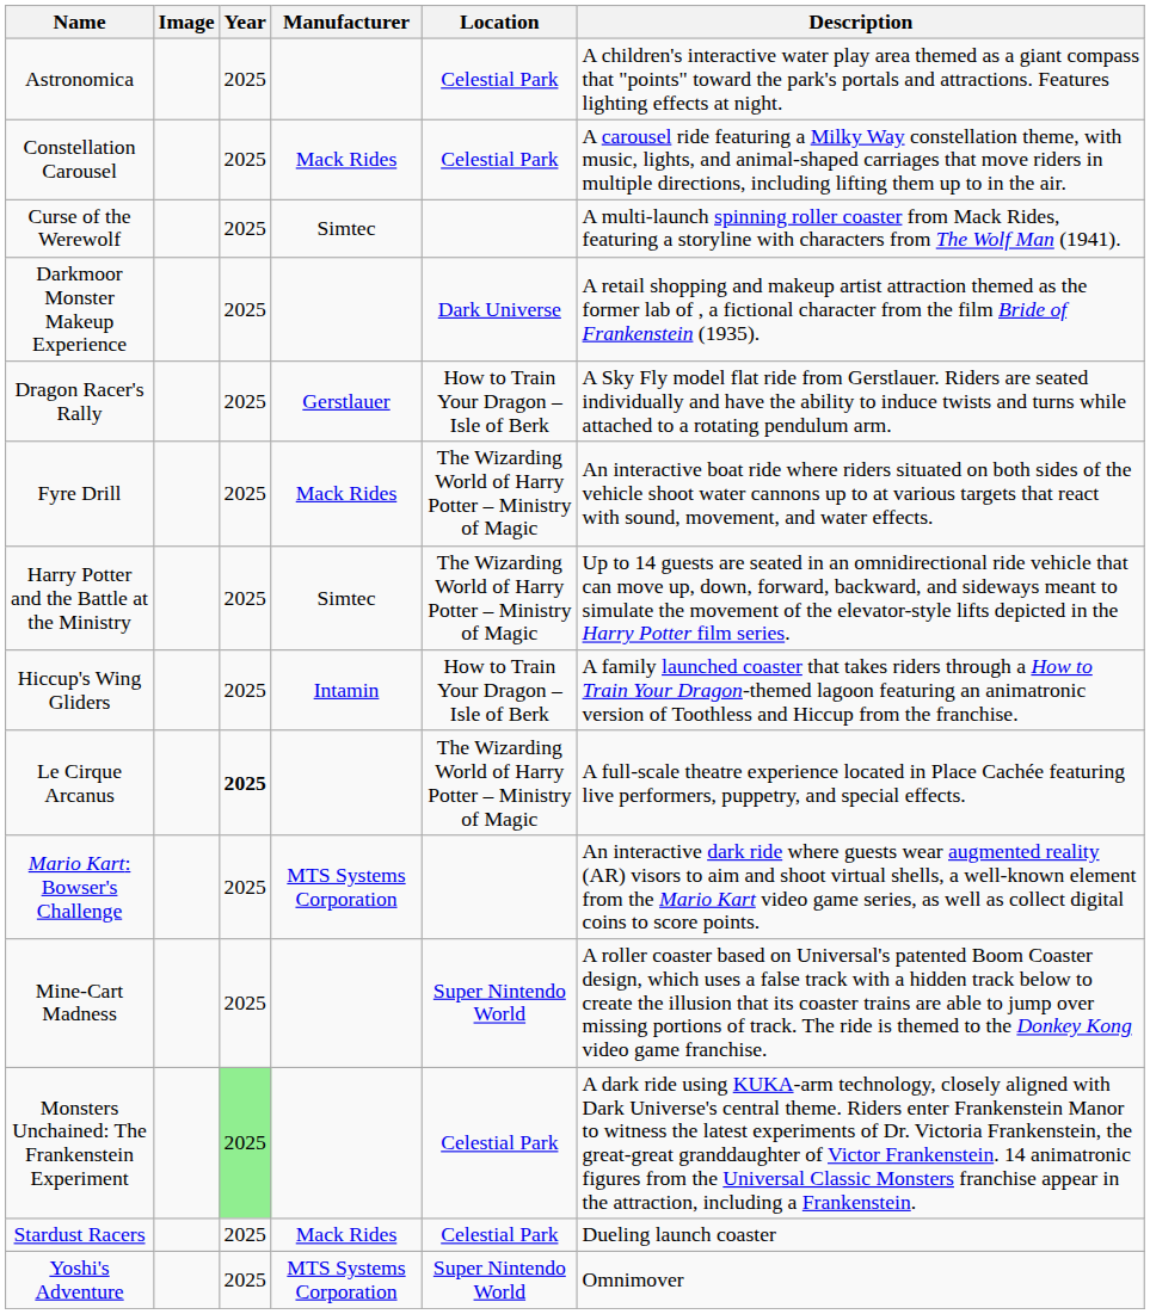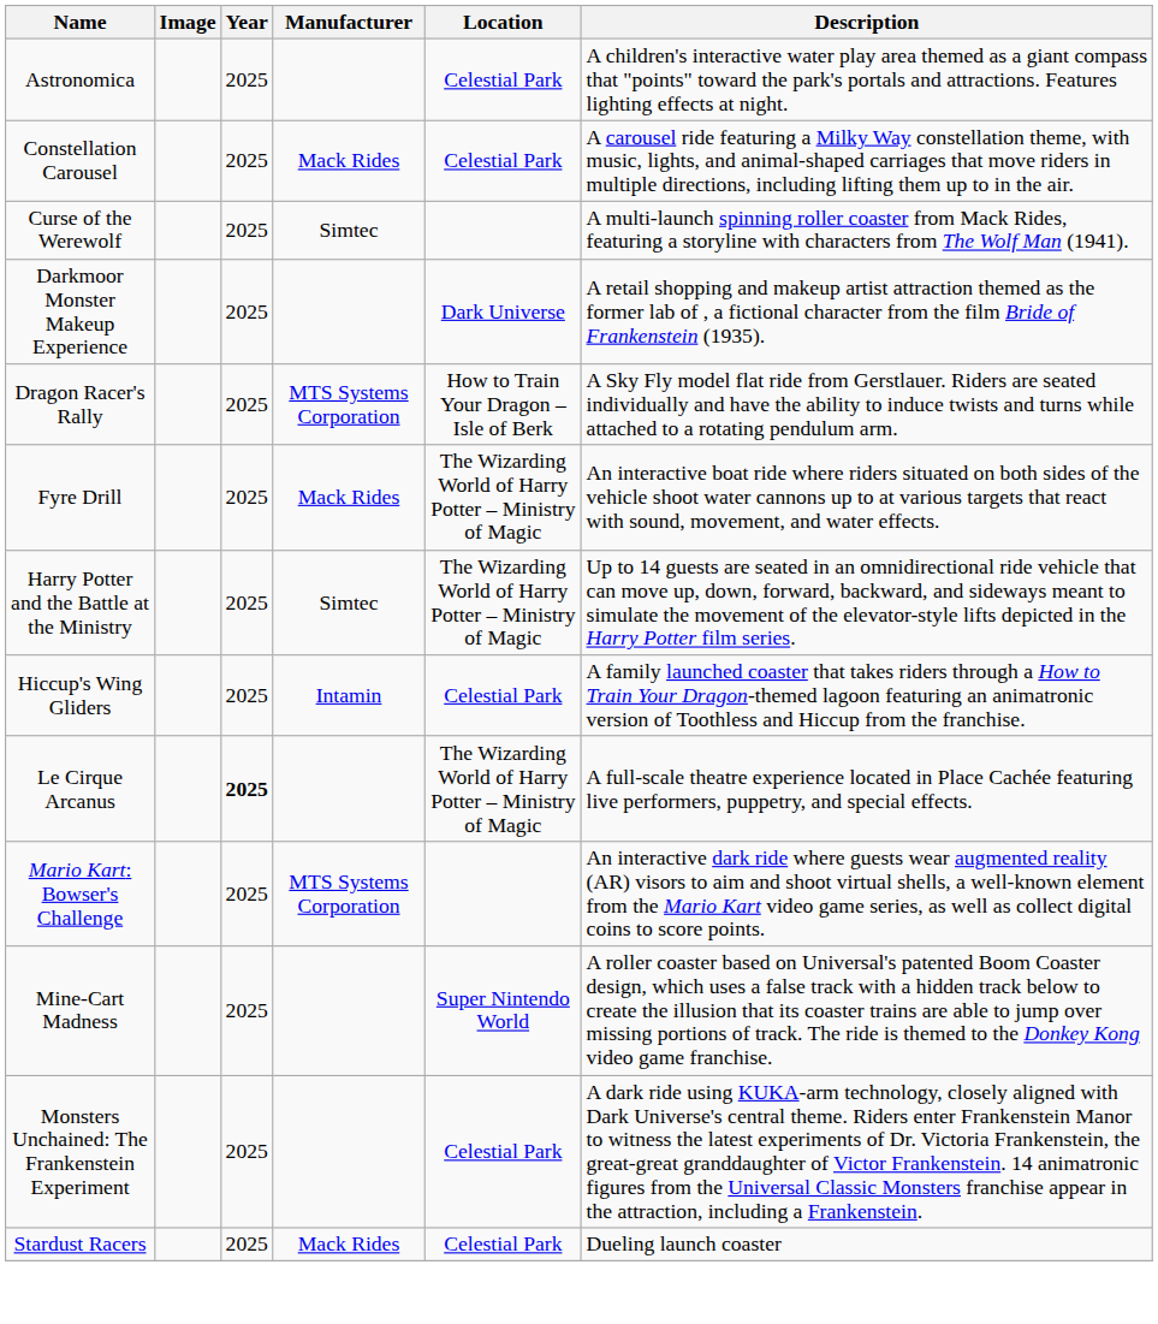Dragon Racer's Rally | Manufacturer: Gerstlauer -> MTS Systems Corporation
Hiccup's Wing Gliders | Location: How to Train Your Dragon – Isle of Berk -> Celestial Park
Monsters Unchained: The Frankenstein Experiment | Year: lightgreen background -> no background
- row: Yoshi's Adventure | 2025 | MTS Systems Corporation | Super Nintendo World | Omnimover
